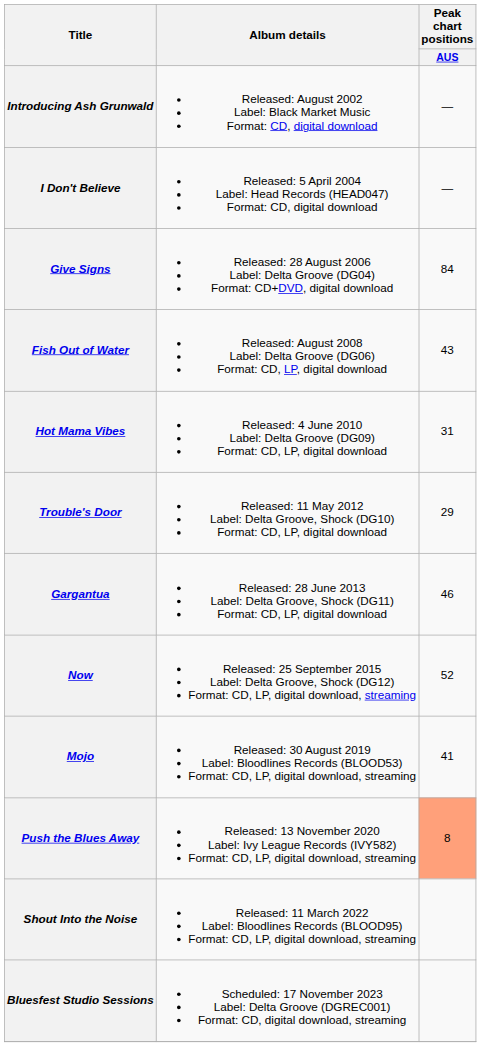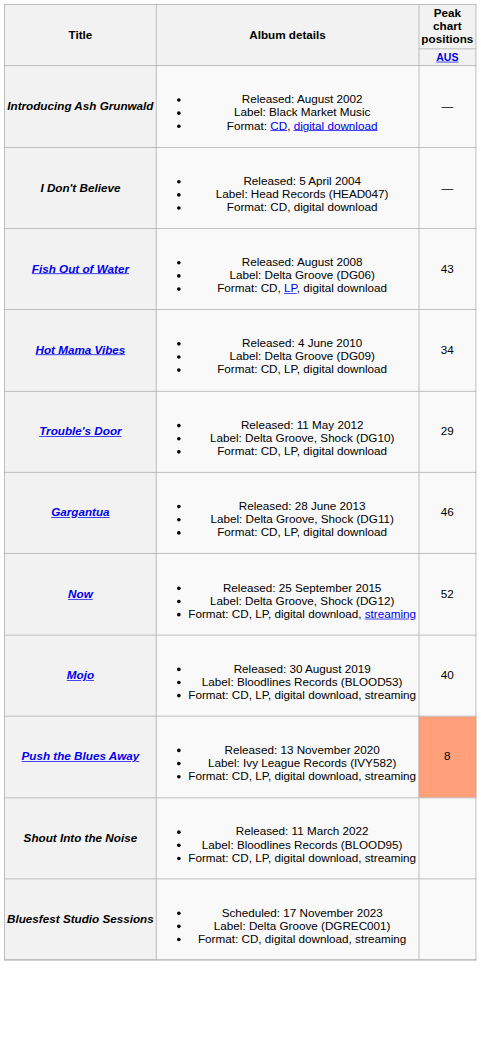- row: Give Signs | Released: 28 August 2006 Label: Delta Groove (DG04) Format: CD+DVD, digital download | 84
Hot Mama Vibes | Peak chart positions / AUS: 31 -> 34
Mojo | Peak chart positions / AUS: 41 -> 40
